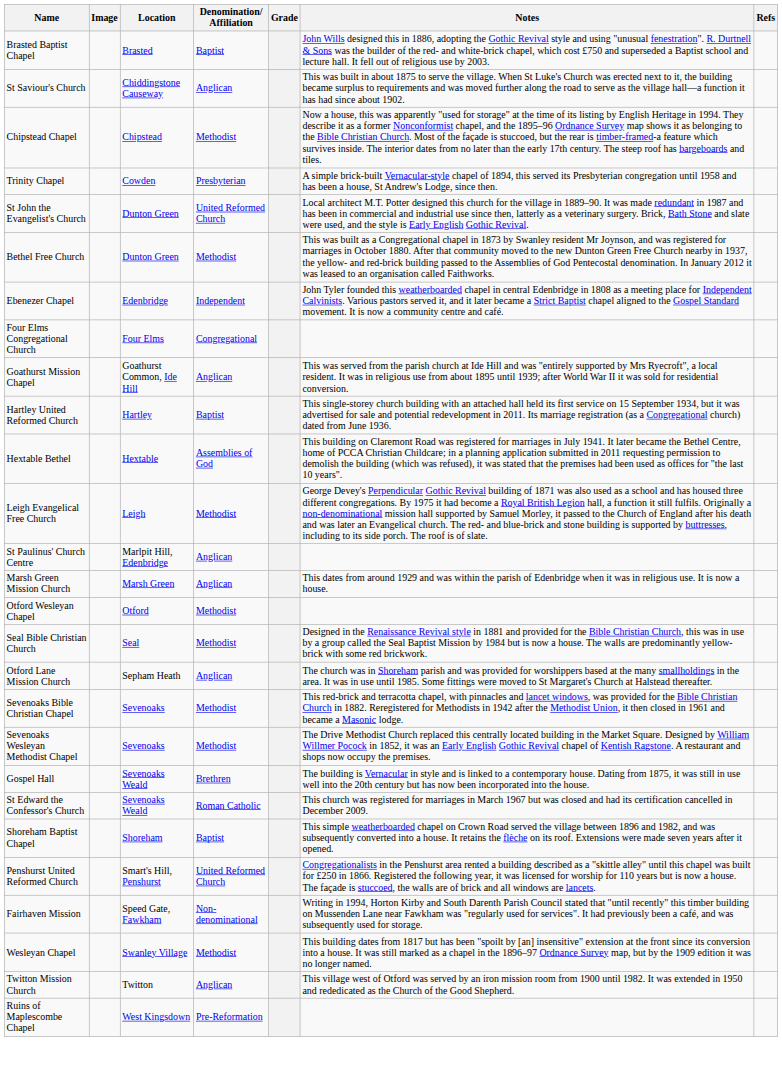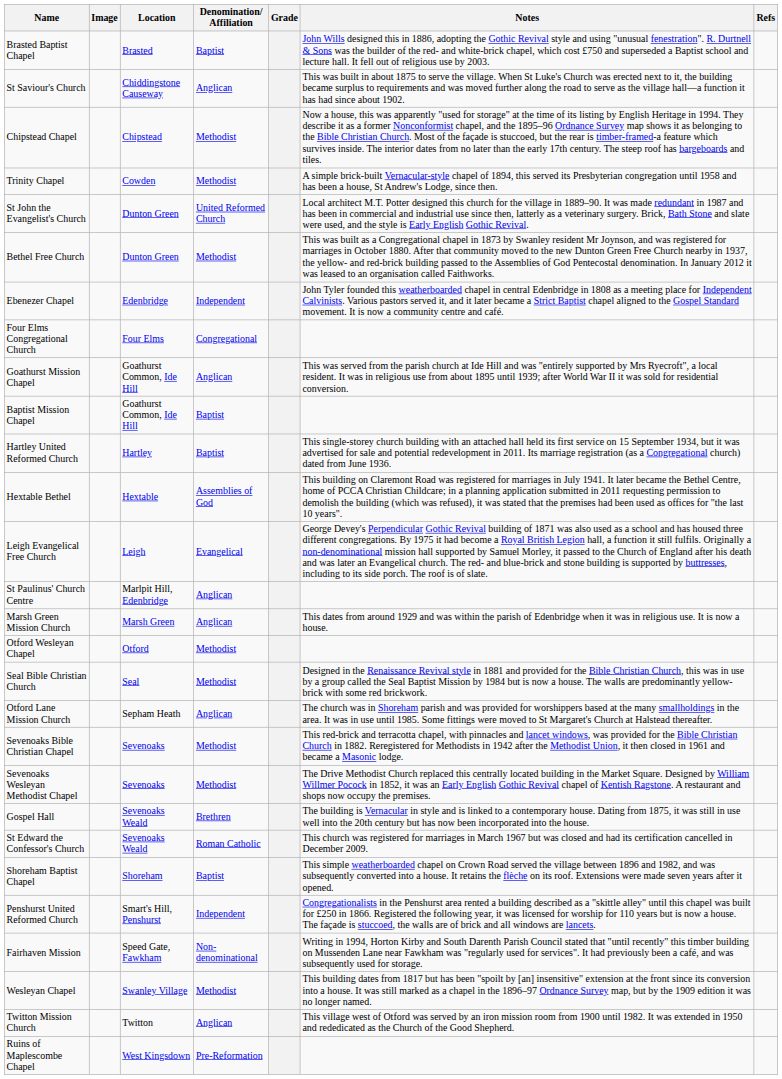Trinity Chapel | Denomination/ Affiliation: Presbyterian -> Methodist
+ row: Baptist Mission Chapel | Goathurst Common, Ide Hill | Baptist
Leigh Evangelical Free Church | Denomination/ Affiliation: Methodist -> Evangelical
Penshurst United Reformed Church | Denomination/ Affiliation: United Reformed Church -> Independent
